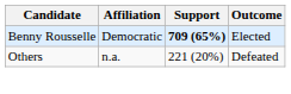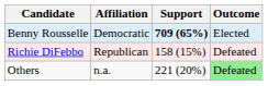+ row: Richie DiFebbo | Republican | 158 (15%) | Defeated
Others | Outcome: no background -> lightgreen background
